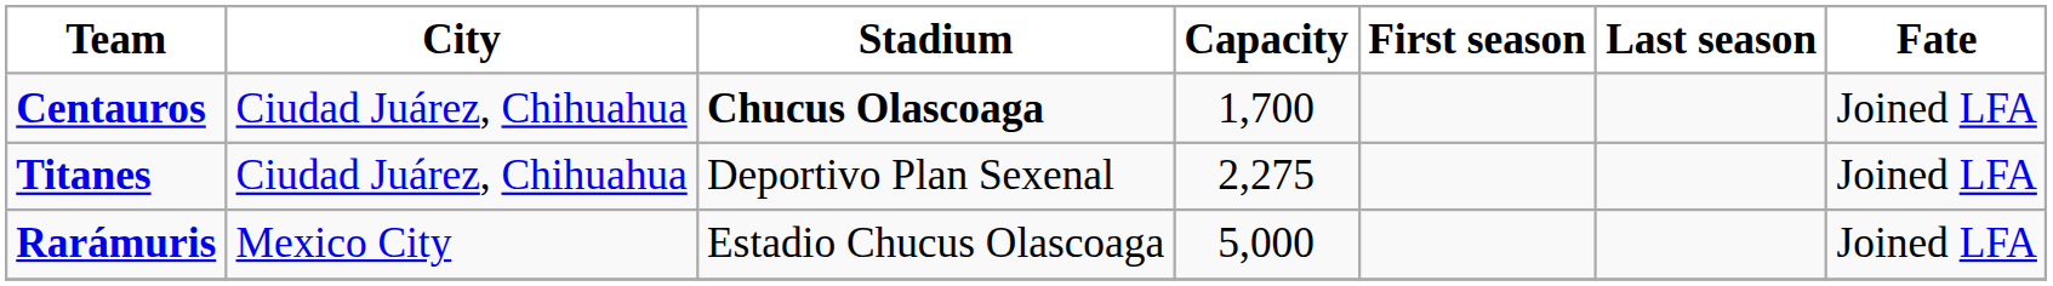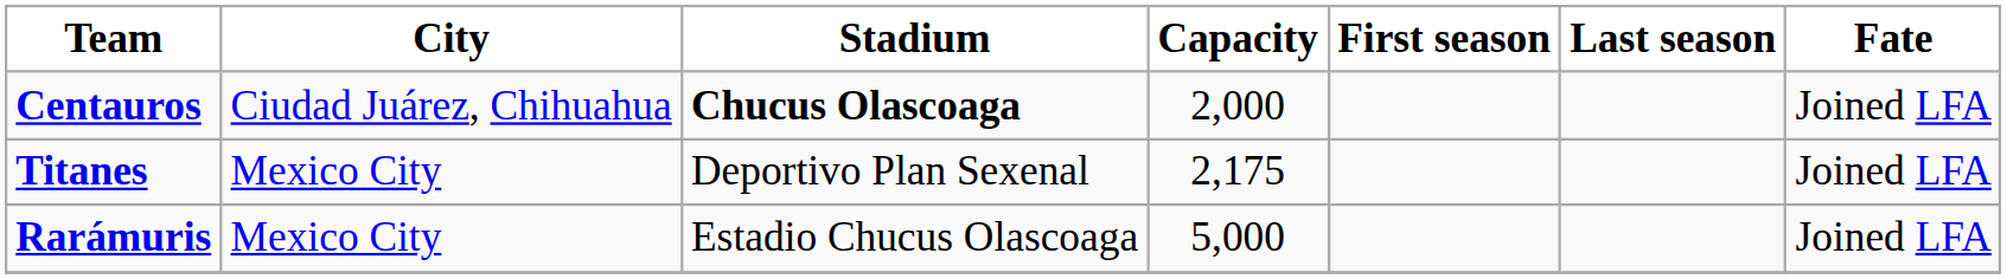Centauros | Capacity: 1,700 -> 2,000
Titanes | City: Ciudad Juárez, Chihuahua -> Mexico City
Titanes | Capacity: 2,275 -> 2,175
